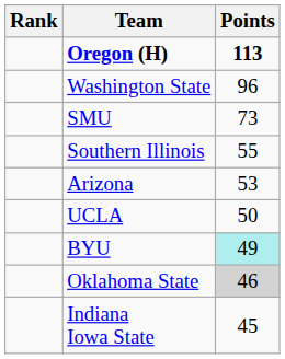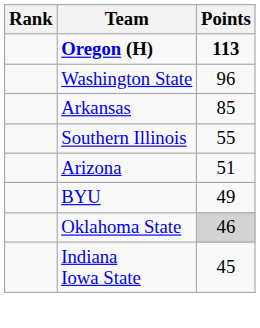+ row: Arkansas | 85
- row: SMU | 73
Arizona | Points: 53 -> 51
- row: UCLA | 50
BYU | Points: paleturquoise background -> no background
